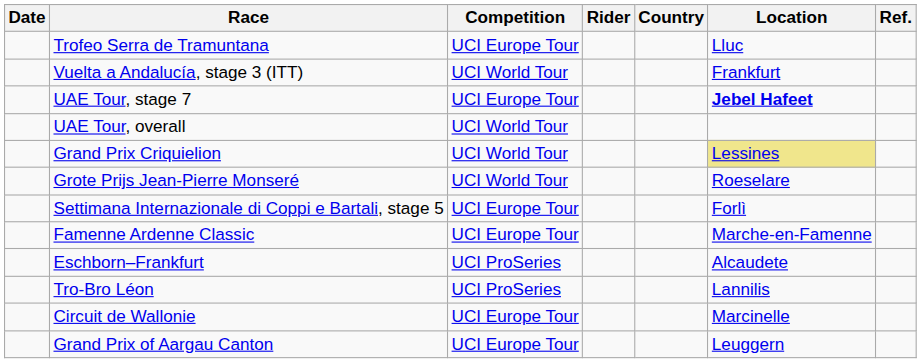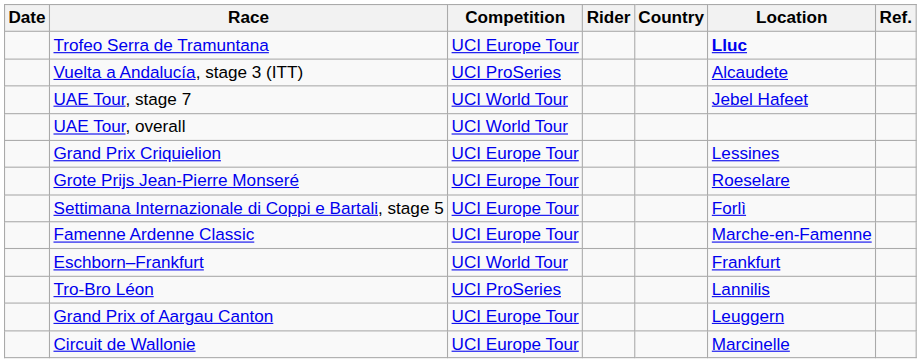Trofeo Serra de Tramuntana | Location: normal -> bold
Vuelta a Andalucía, stage 3 (ITT) | Competition: UCI World Tour -> UCI ProSeries
Vuelta a Andalucía, stage 3 (ITT) | Location: Frankfurt -> Alcaudete
UAE Tour, stage 7 | Competition: UCI Europe Tour -> UCI World Tour
UAE Tour, stage 7 | Location: bold -> normal
Grand Prix Criquielion | Competition: UCI World Tour -> UCI Europe Tour
Grand Prix Criquielion | Location: khaki background -> no background
Grote Prijs Jean-Pierre Monseré | Competition: UCI World Tour -> UCI Europe Tour
Eschborn–Frankfurt | Competition: UCI ProSeries -> UCI World Tour
Eschborn–Frankfurt | Location: Alcaudete -> Frankfurt
rows swapped: Circuit de Wallonie <-> Grand Prix of Aargau Canton
